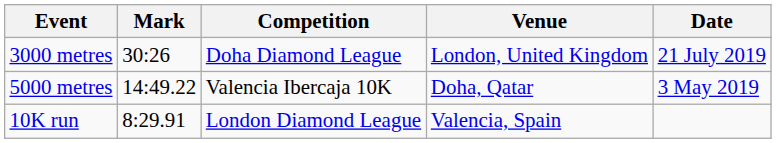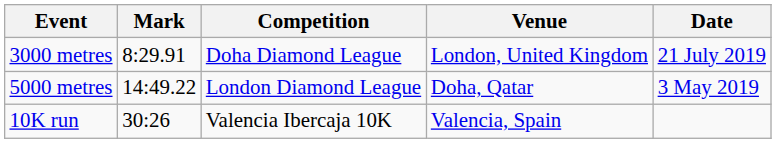3000 metres | Mark: 30:26 -> 8:29.91
5000 metres | Competition: Valencia Ibercaja 10K -> London Diamond League
10K run | Mark: 8:29.91 -> 30:26
10K run | Competition: London Diamond League -> Valencia Ibercaja 10K
